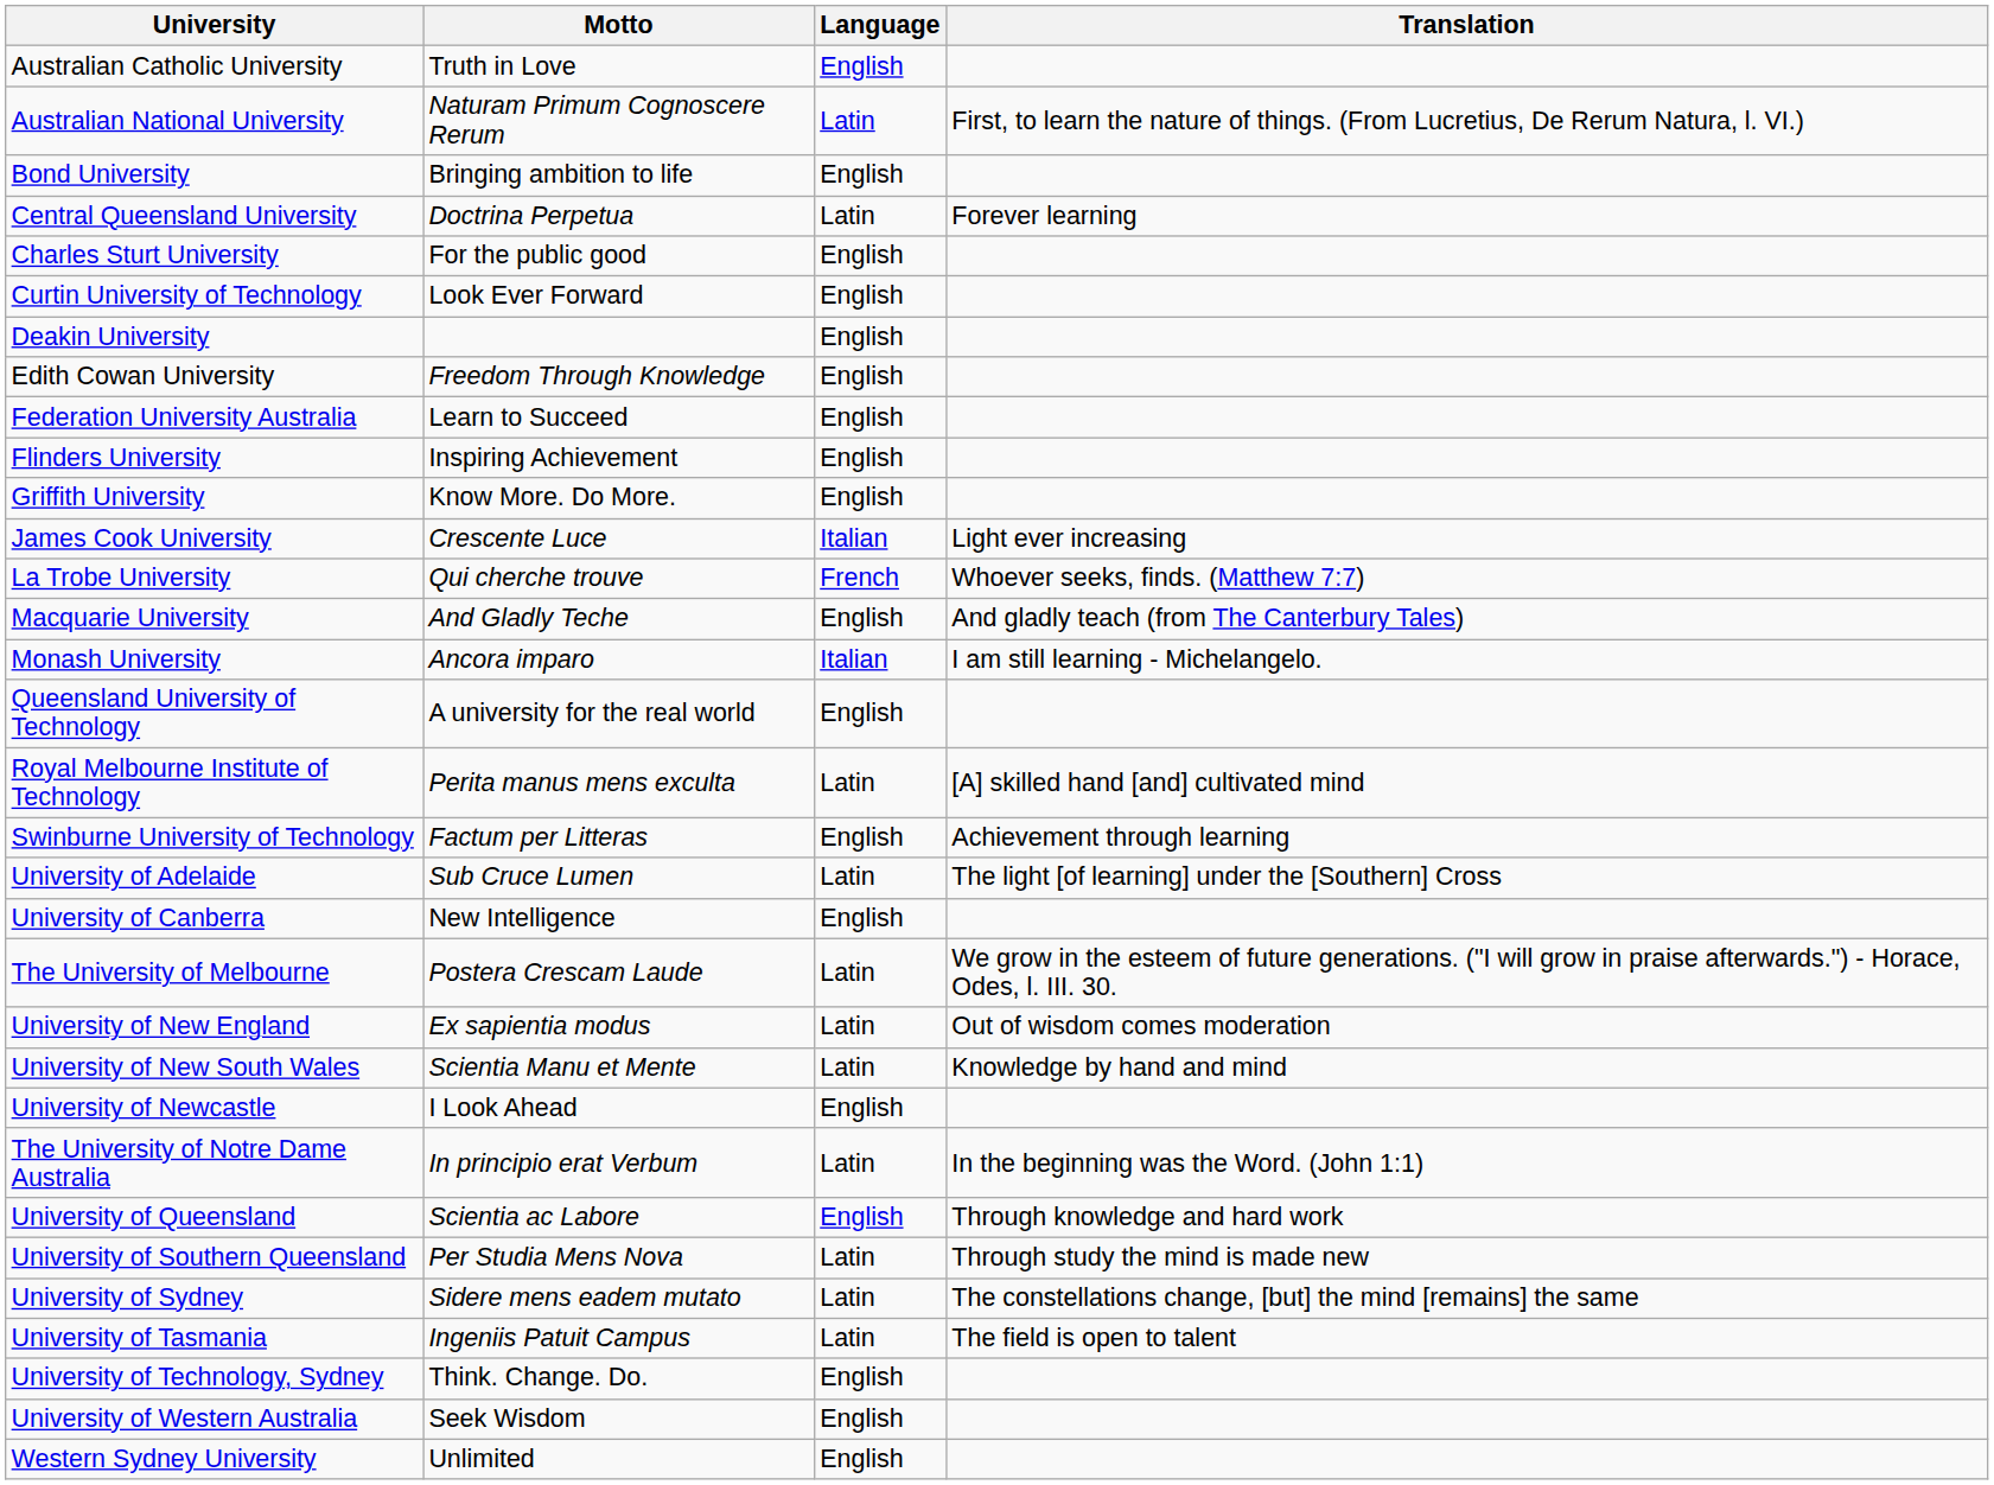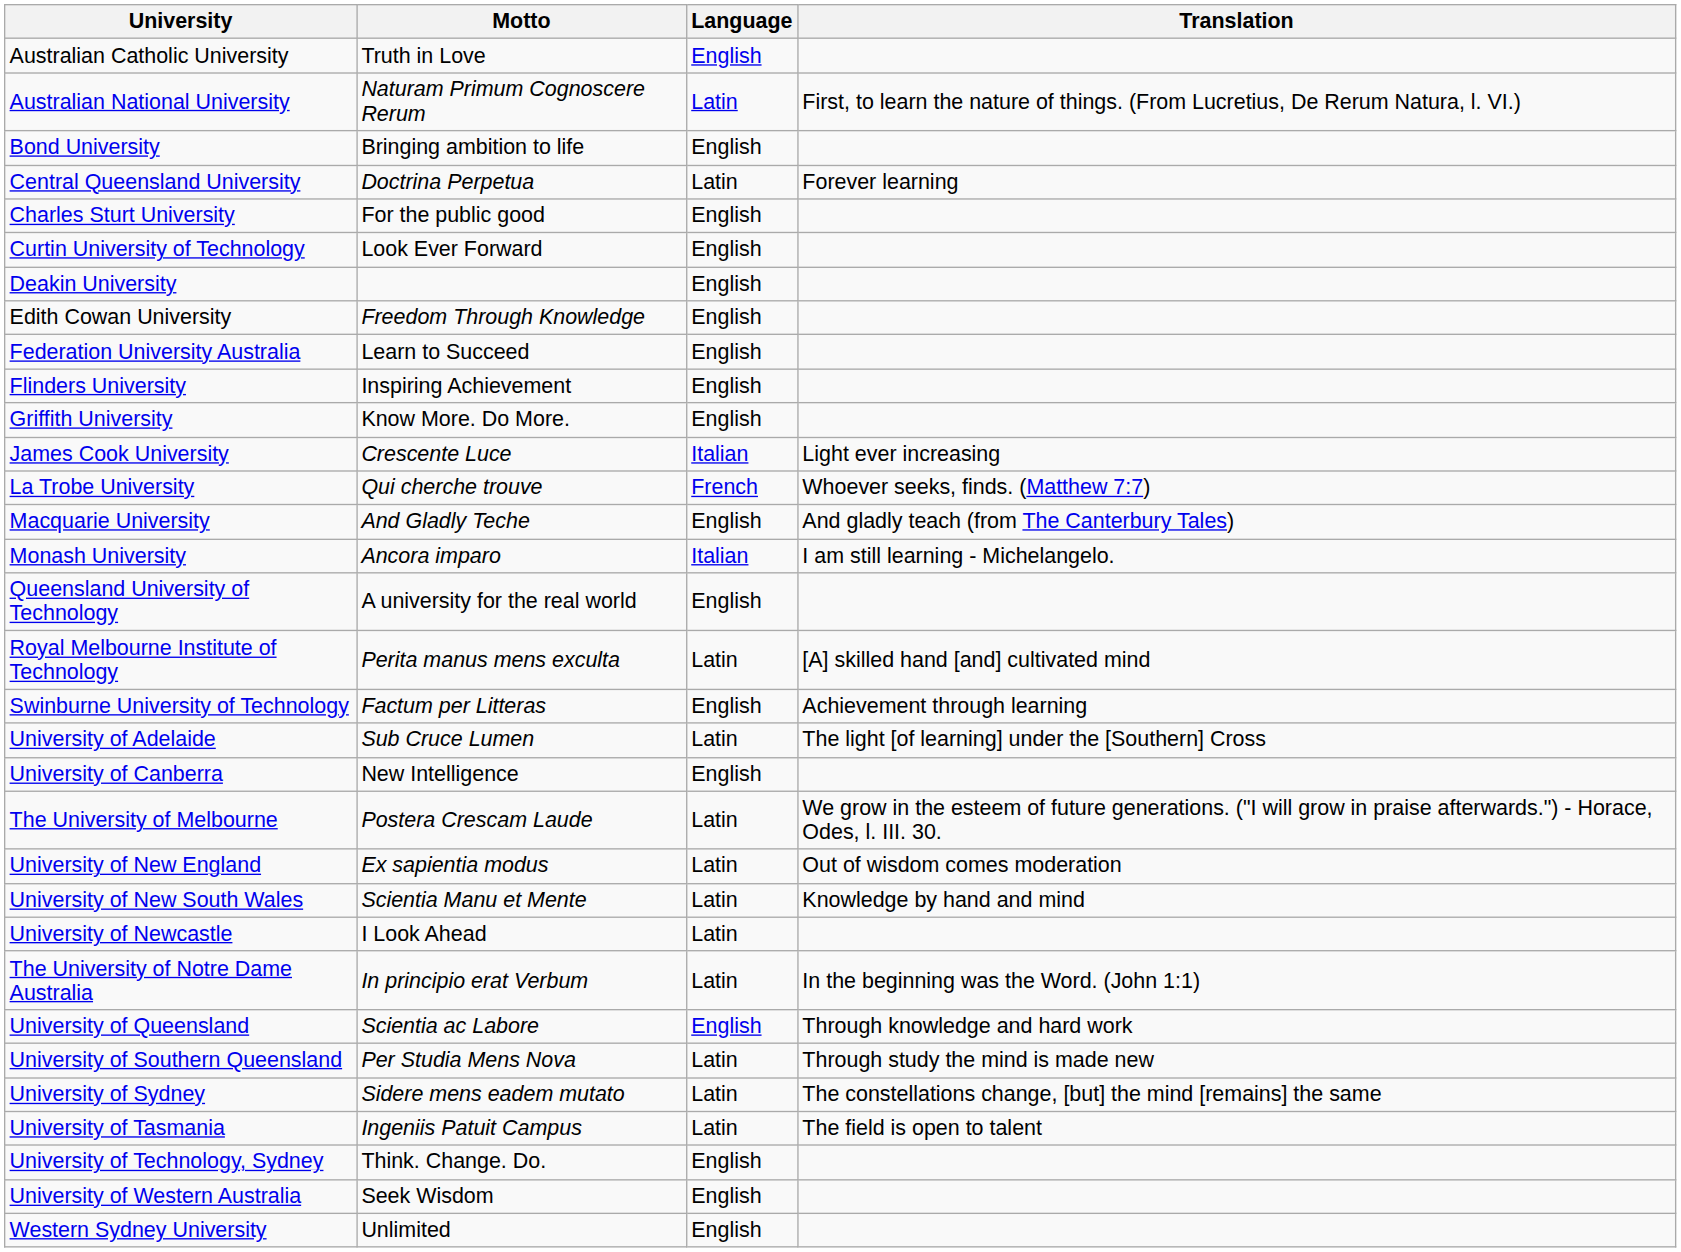University of Newcastle | Language: English -> Latin
